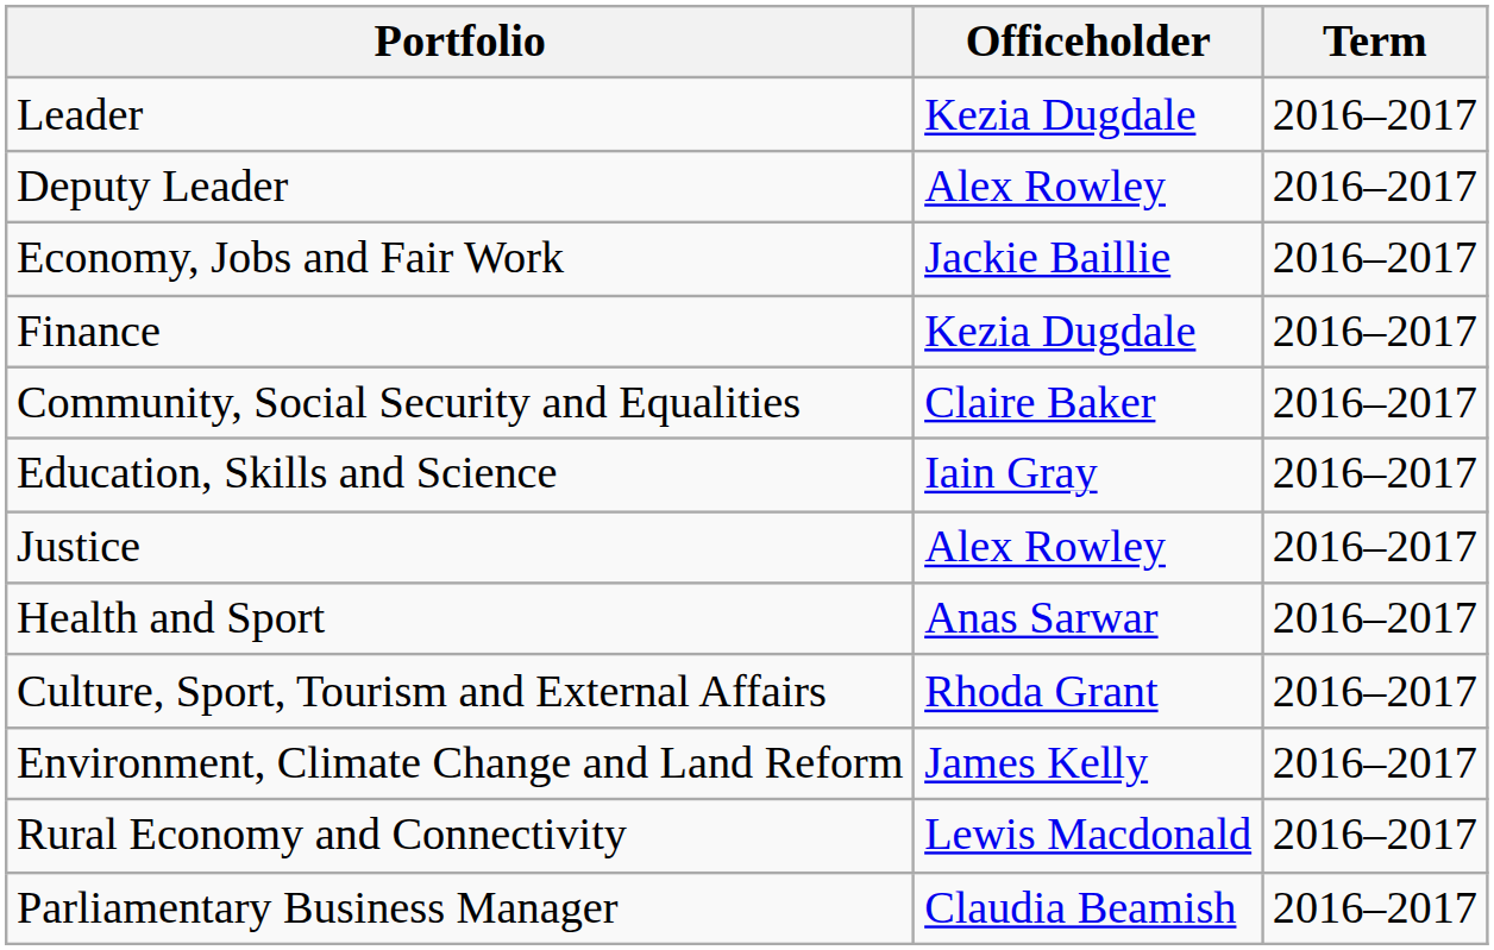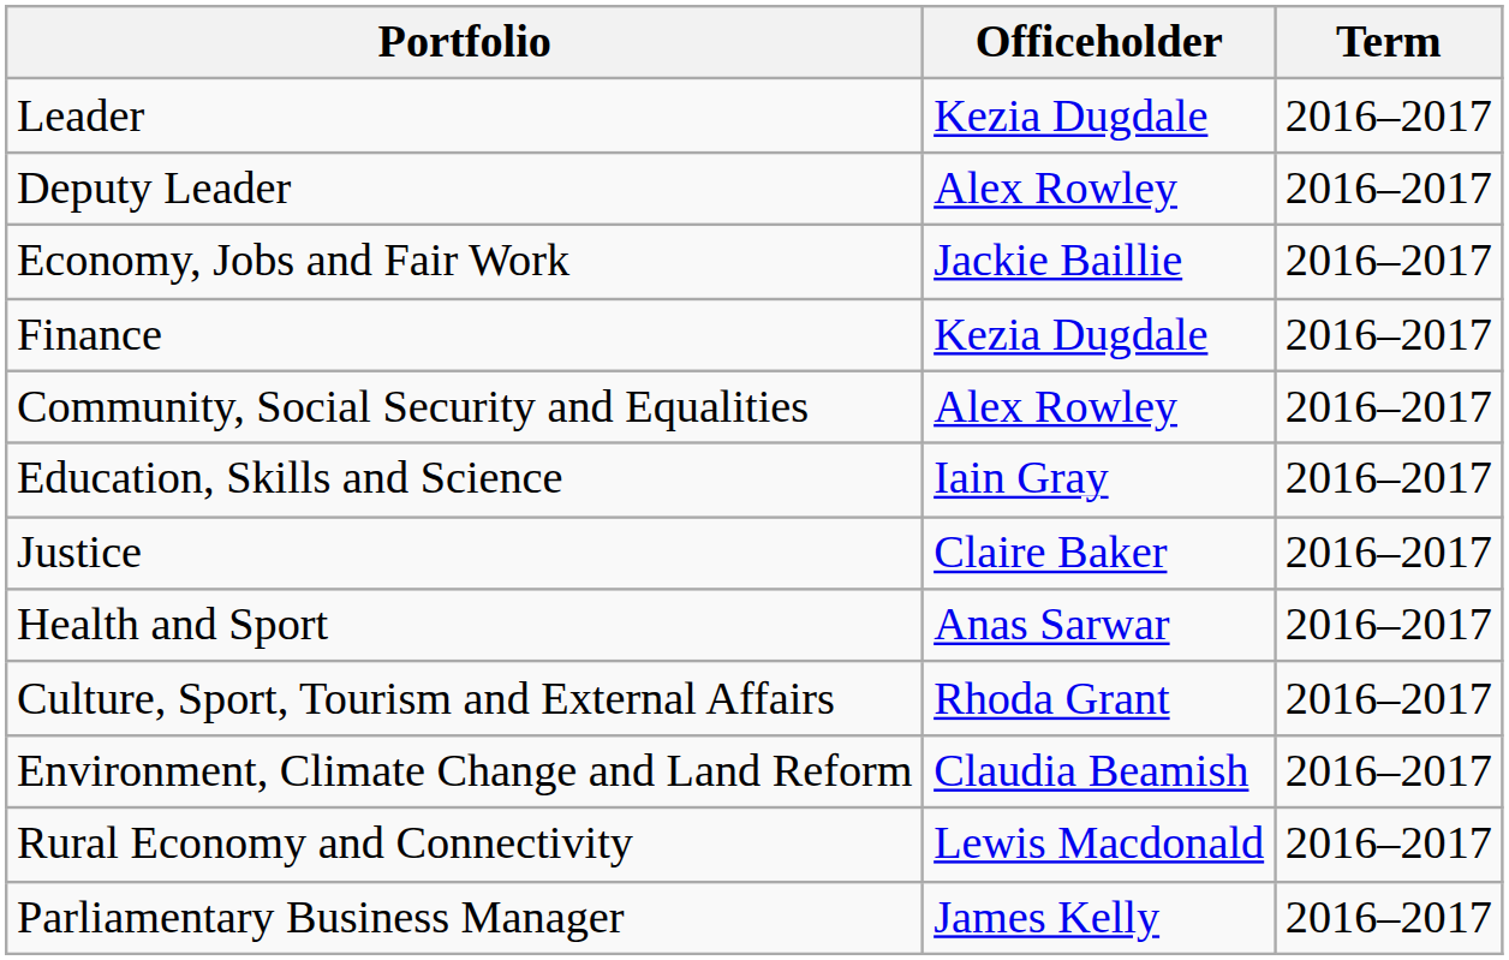Community, Social Security and Equalities | Officeholder: Claire Baker -> Alex Rowley
Justice | Officeholder: Alex Rowley -> Claire Baker
Environment, Climate Change and Land Reform | Officeholder: James Kelly -> Claudia Beamish
Parliamentary Business Manager | Officeholder: Claudia Beamish -> James Kelly
